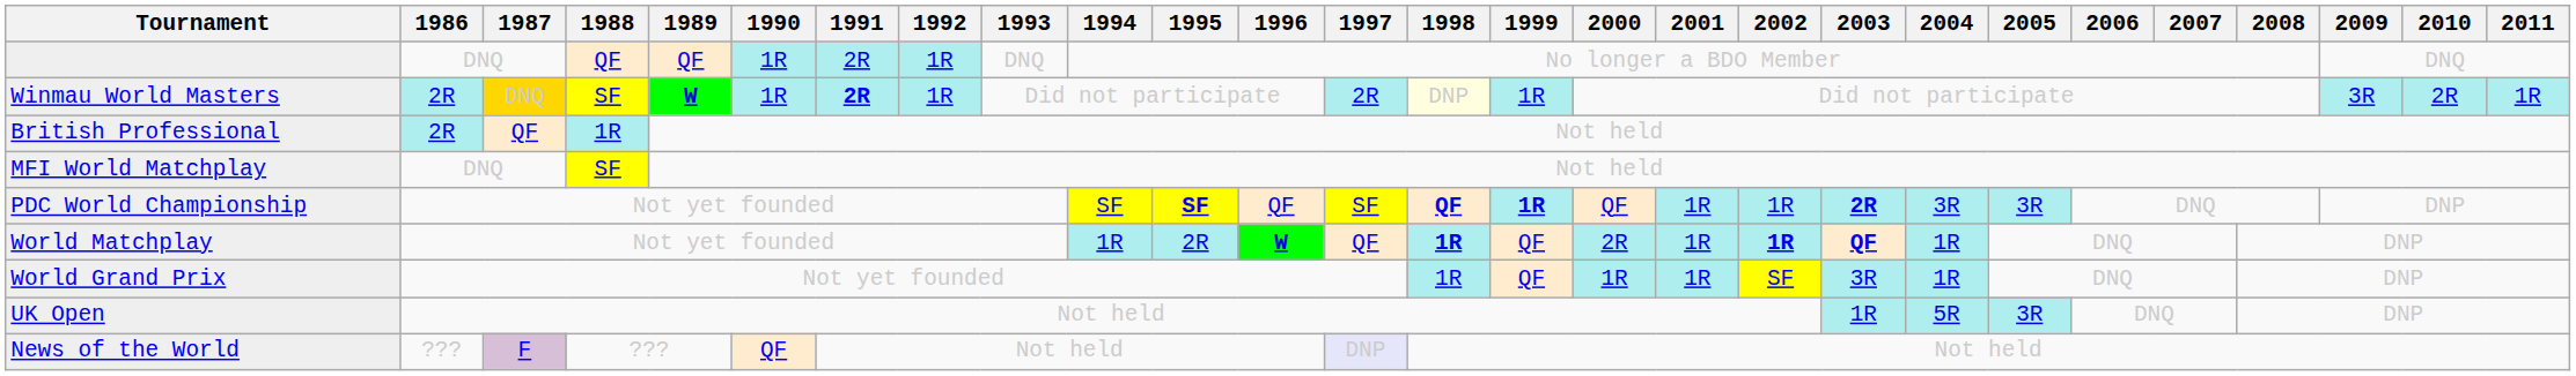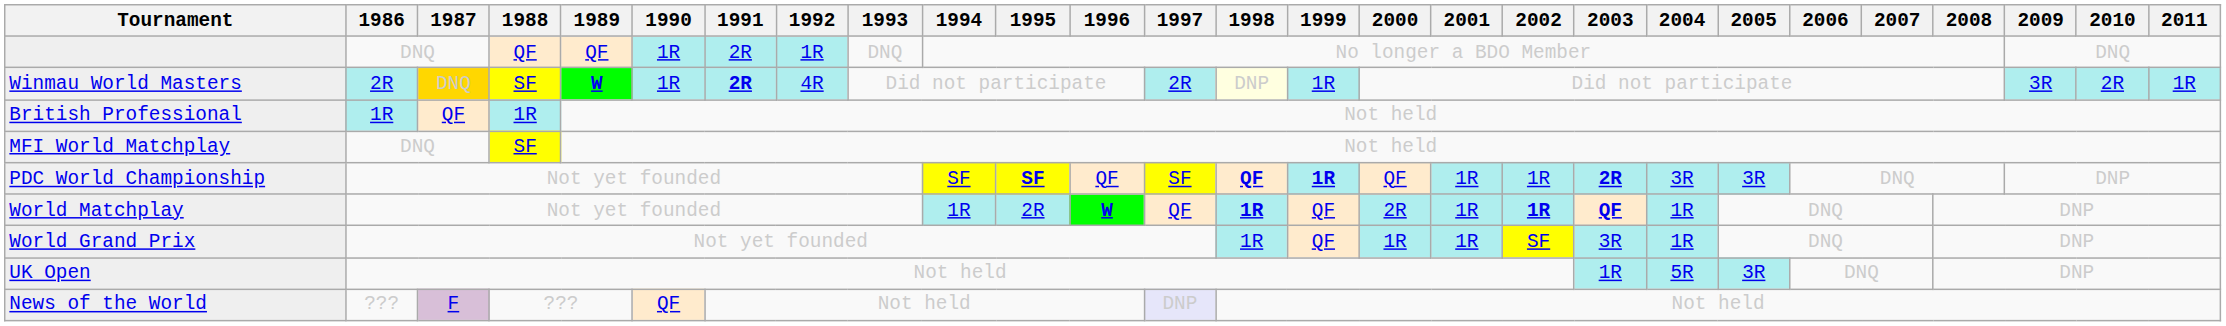Winmau World Masters | 1992: 1R -> 4R
British Professional | 1986: 2R -> 1R
